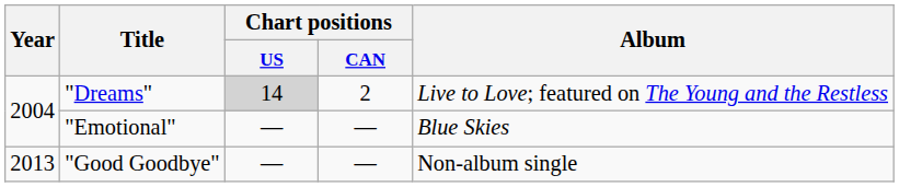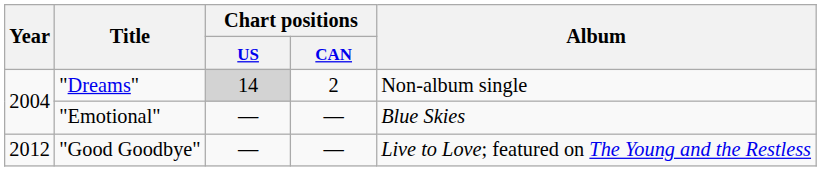"Dreams" | Album: Live to Love; featured on The Young and the Restless -> Non-album single
"Good Goodbye" | Year: 2013 -> 2012
"Good Goodbye" | Album: Non-album single -> Live to Love; featured on The Young and the Restless
